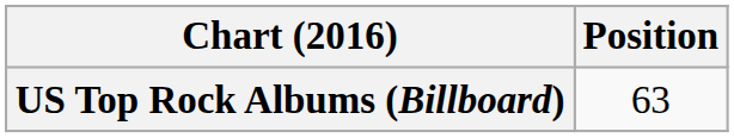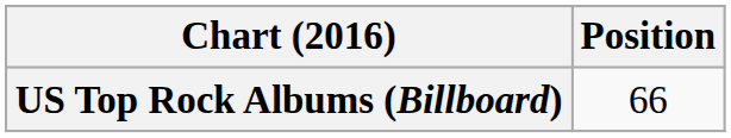US Top Rock Albums (Billboard) | Position: 63 -> 66
